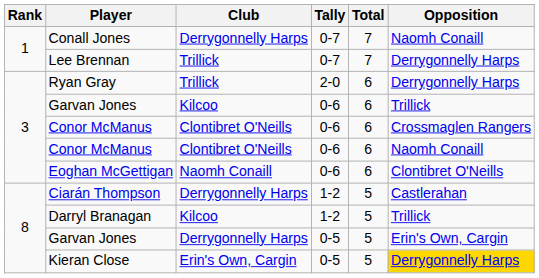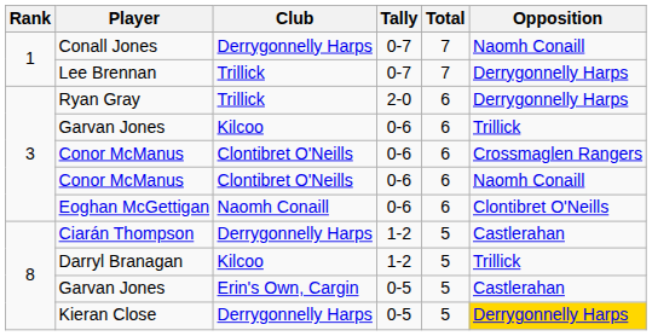Garvan Jones / 0-5 | Club: Derrygonnelly Harps -> Erin's Own, Cargin
Garvan Jones / 0-5 | Opposition: Erin's Own, Cargin -> Castlerahan
Kieran Close | Club: Erin's Own, Cargin -> Derrygonnelly Harps
